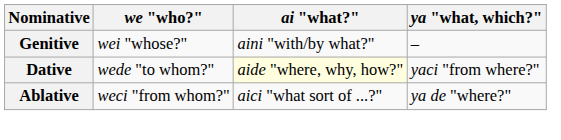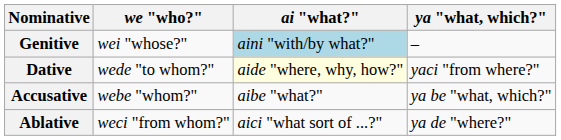Genitive | ai "what?": no background -> lightblue background
+ row: Accusative | webe "whom?" | aibe "what?" | ya be "what, which?"
